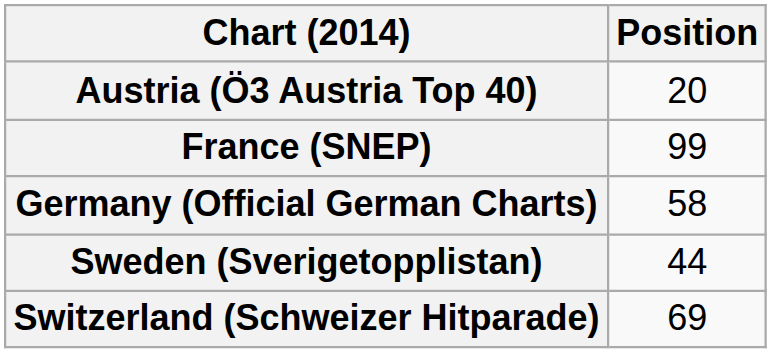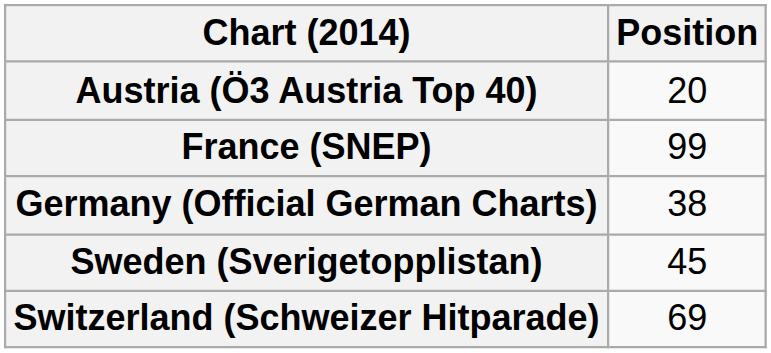Germany (Official German Charts) | Position: 58 -> 38
Sweden (Sverigetopplistan) | Position: 44 -> 45
